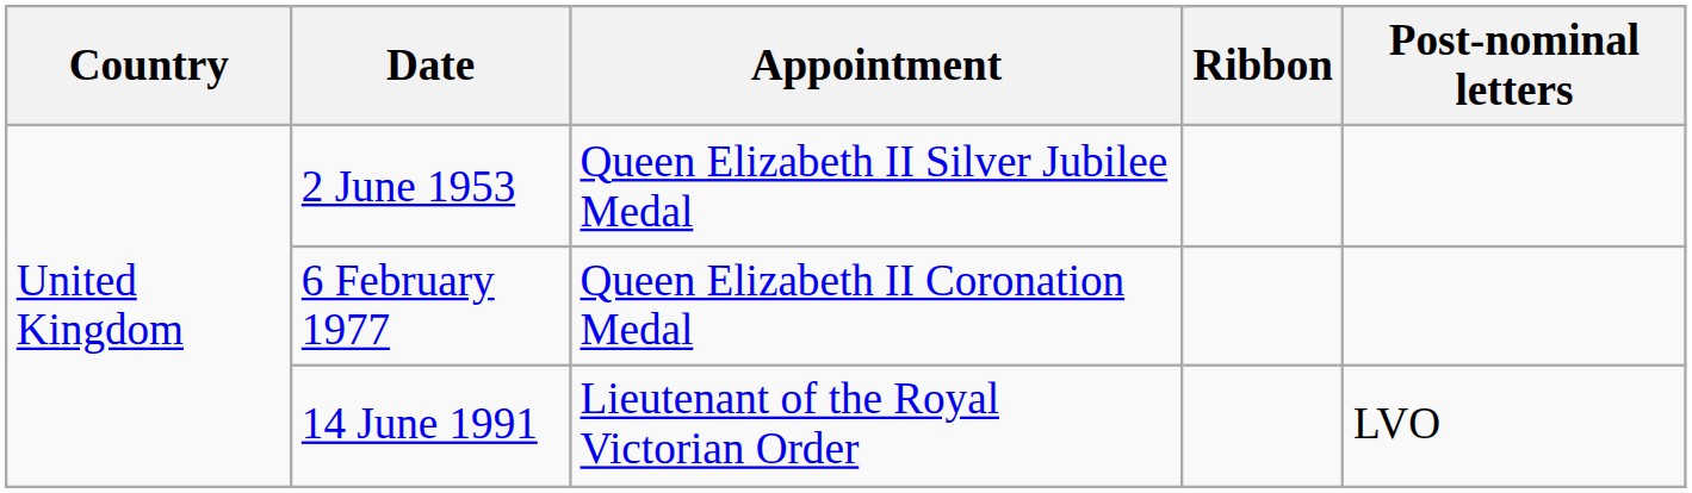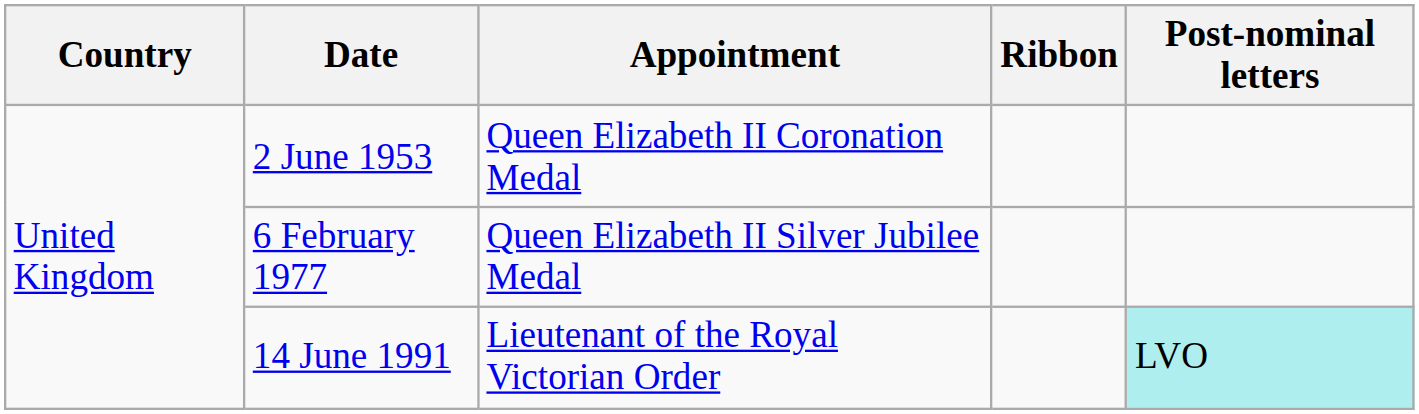2 June 1953 | Appointment: Queen Elizabeth II Silver Jubilee Medal -> Queen Elizabeth II Coronation Medal
6 February 1977 | Appointment: Queen Elizabeth II Coronation Medal -> Queen Elizabeth II Silver Jubilee Medal
14 June 1991 | Post-nominal letters: no background -> paleturquoise background
